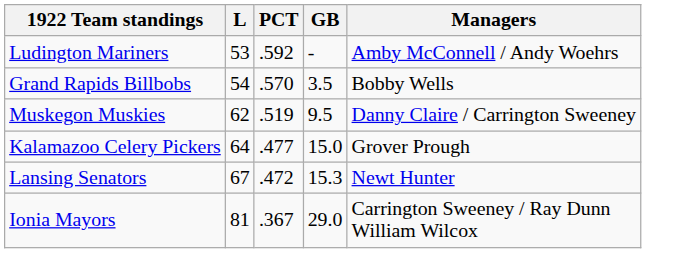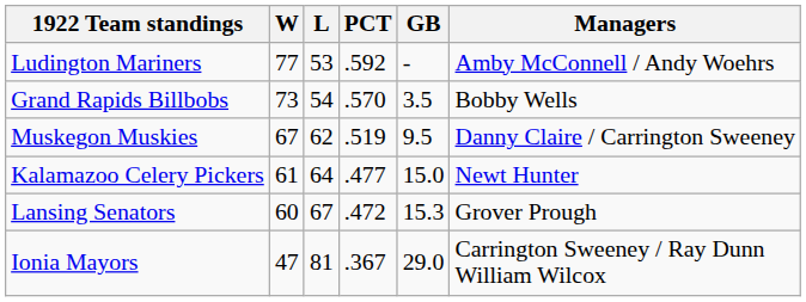+ column: W | 77 | 73 | 67 | 61 | 60 | 47
Kalamazoo Celery Pickers | Managers: Grover Prough -> Newt Hunter
Lansing Senators | Managers: Newt Hunter -> Grover Prough
